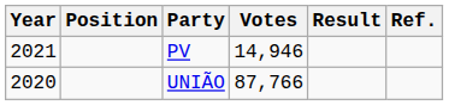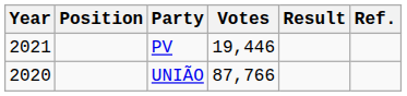PV | Votes: 14,946 -> 19,446
